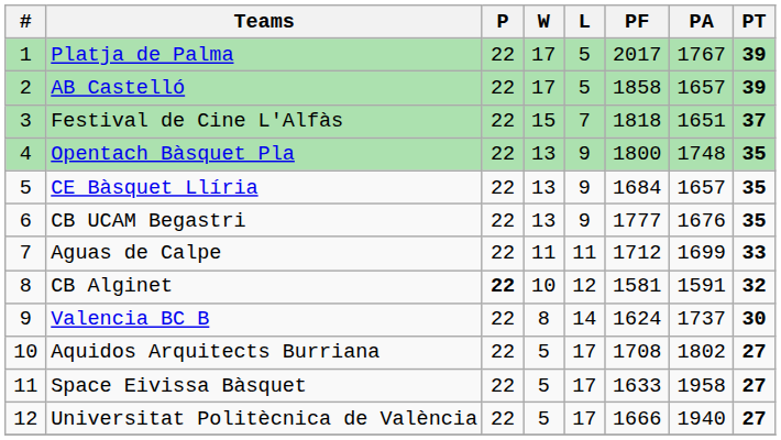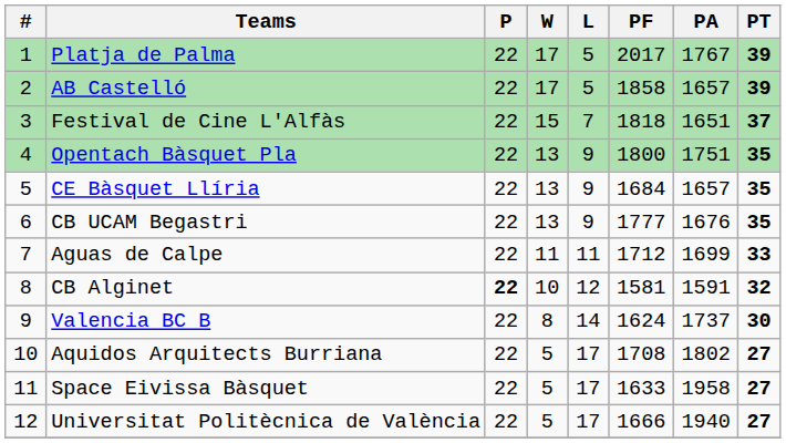Opentach Bàsquet Pla | PA: 1748 -> 1751
